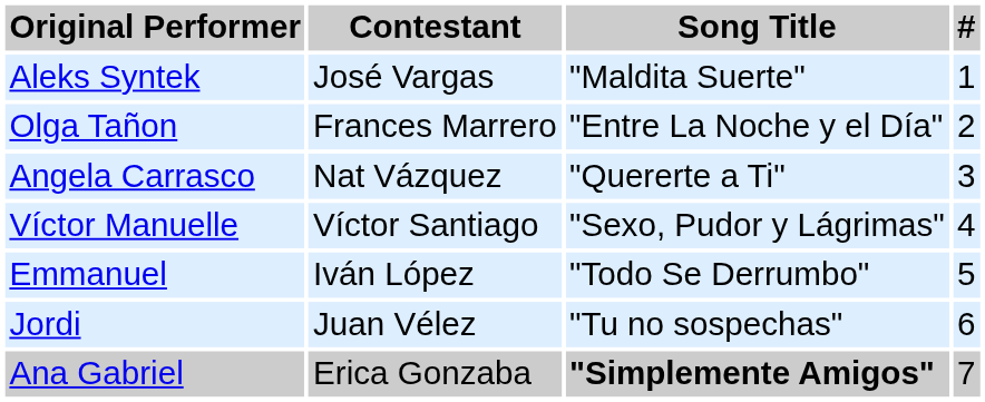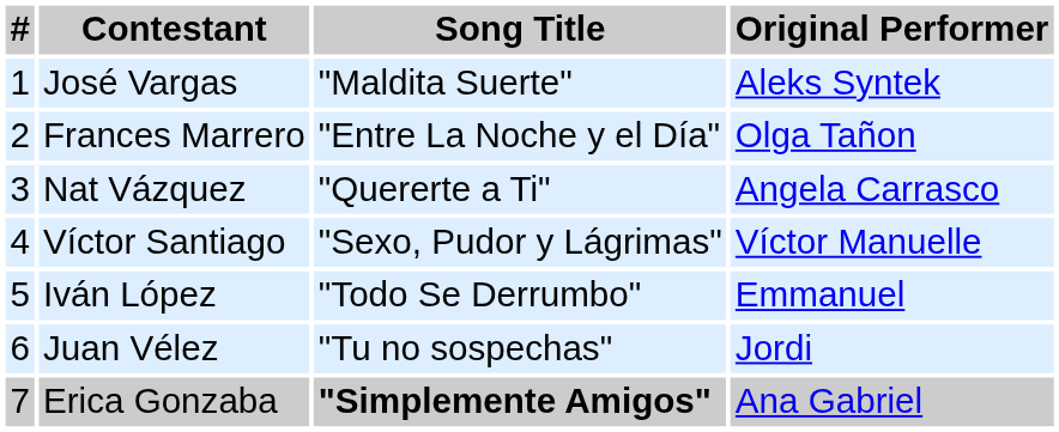columns swapped: # <-> Original Performer
